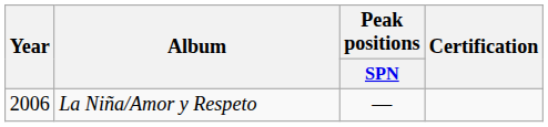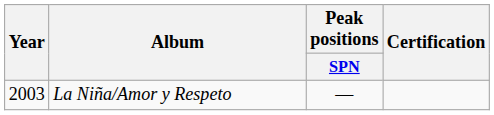La Niña/Amor y Respeto | Year: 2006 -> 2003
